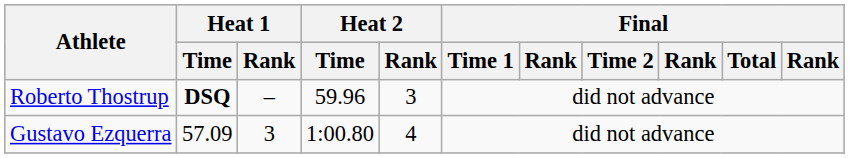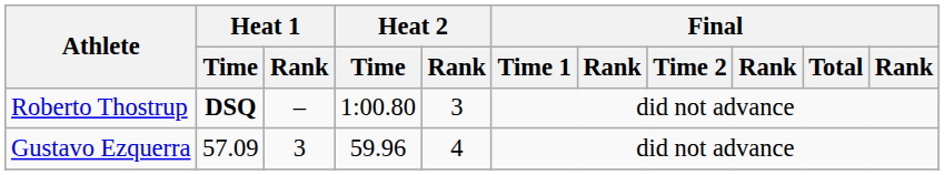Roberto Thostrup | Heat 2 / Time: 59.96 -> 1:00.80
Gustavo Ezquerra | Heat 2 / Time: 1:00.80 -> 59.96
